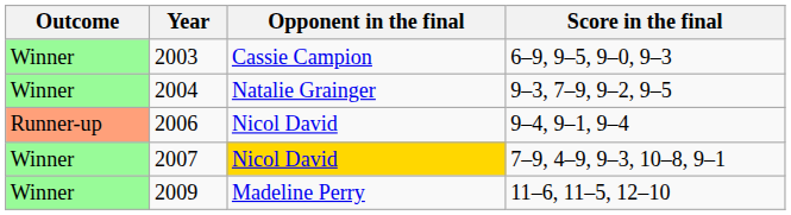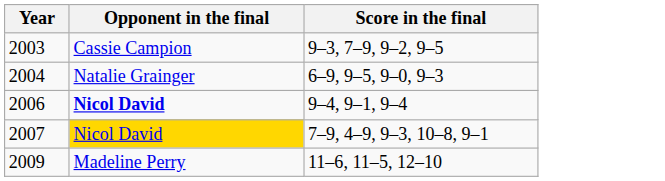- column: Outcome | Winner | Winner | Runner-up | Winner | Winner
2003 | Score in the final: 6–9, 9–5, 9–0, 9–3 -> 9–3, 7–9, 9–2, 9–5
2004 | Score in the final: 9–3, 7–9, 9–2, 9–5 -> 6–9, 9–5, 9–0, 9–3
2006 | Opponent in the final: normal -> bold
